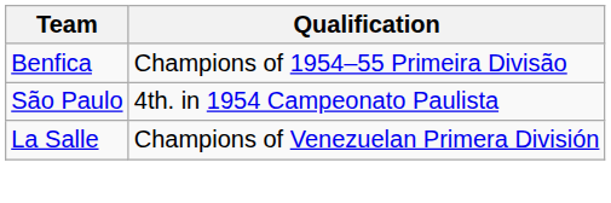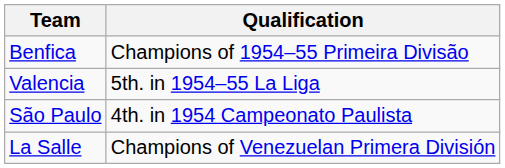+ row: Valencia | 5th. in 1954–55 La Liga
